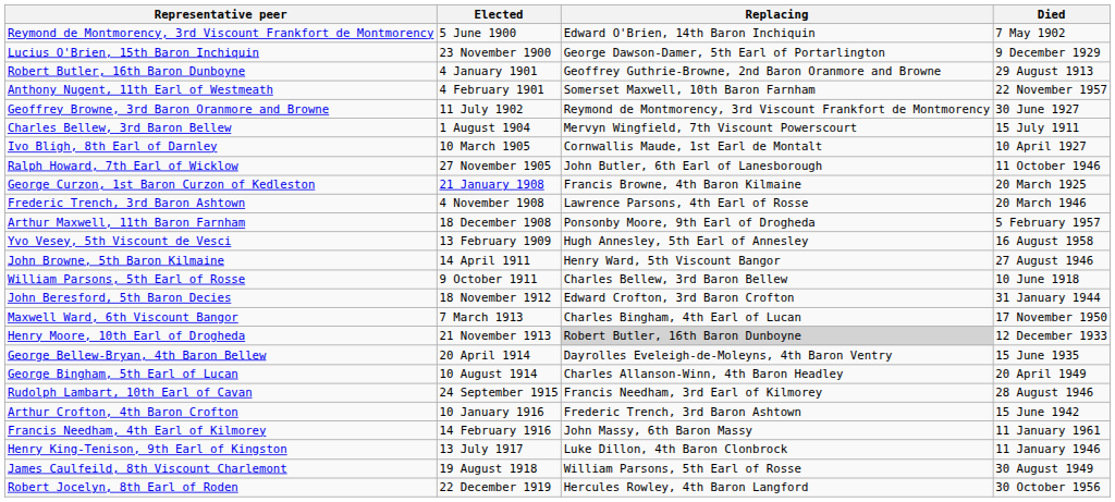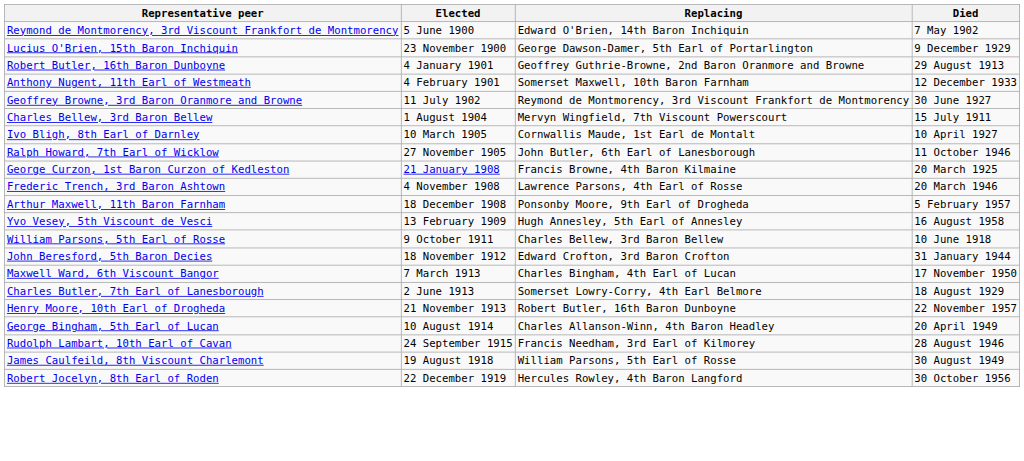Anthony Nugent, 11th Earl of Westmeath | Died: 22 November 1957 -> 12 December 1933
- row: John Browne, 5th Baron Kilmaine | 14 April 1911 | Henry Ward, 5th Viscount Bangor | 27 August 1946
+ row: Charles Butler, 7th Earl of Lanesborough | 2 June 1913 | Somerset Lowry-Corry, 4th Earl Belmore | 18 August 1929
Henry Moore, 10th Earl of Drogheda | Replacing: lightgrey background -> no background
Henry Moore, 10th Earl of Drogheda | Died: 12 December 1933 -> 22 November 1957
- row: George Bellew-Bryan, 4th Baron Bellew | 20 April 1914 | Dayrolles Eveleigh-de-Moleyns, 4th Baron Ventry | 15 June 1935
- row: Arthur Crofton, 4th Baron Crofton | 10 January 1916 | Frederic Trench, 3rd Baron Ashtown | 15 June 1942
- row: Francis Needham, 4th Earl of Kilmorey | 14 February 1916 | John Massy, 6th Baron Massy | 11 January 1961
- row: Henry King-Tenison, 9th Earl of Kingston | 13 July 1917 | Luke Dillon, 4th Baron Clonbrock | 11 January 1946
